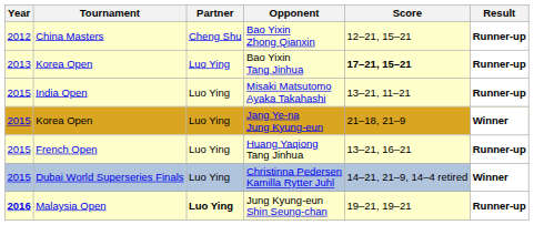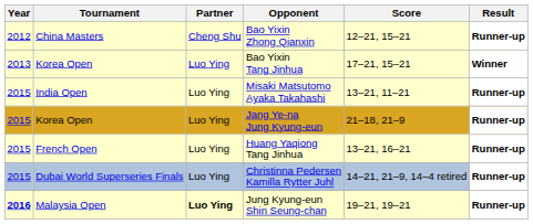Bao Yixin Tang Jinhua | Score: bold -> normal
Bao Yixin Tang Jinhua | Result: Runner-up -> Winner
Jang Ye-na Jung Kyung-eun | Result: Winner -> Runner-up
Christinna Pedersen Kamilla Rytter Juhl | Result: Winner -> Runner-up
